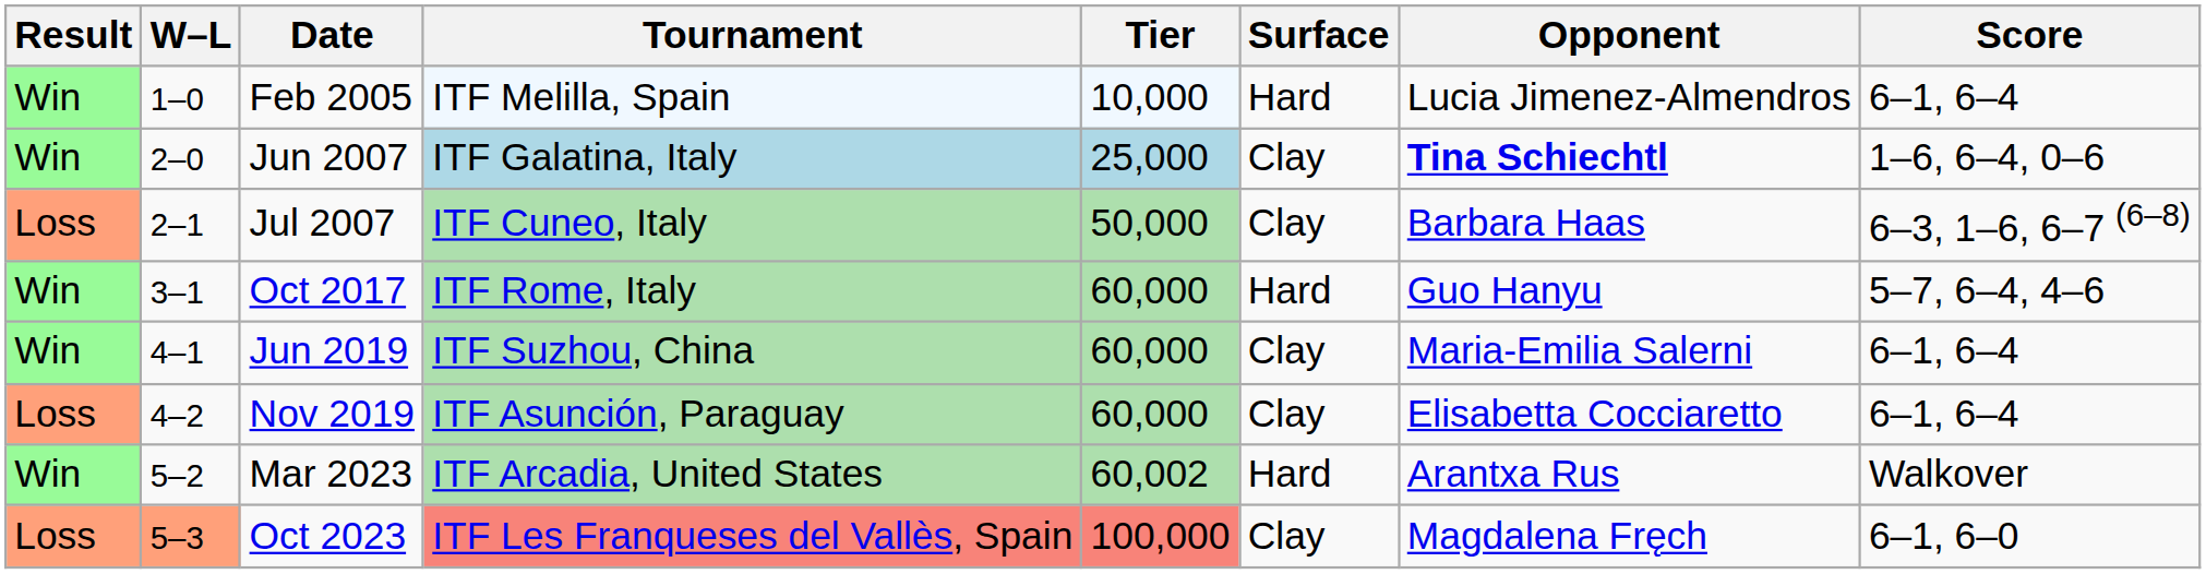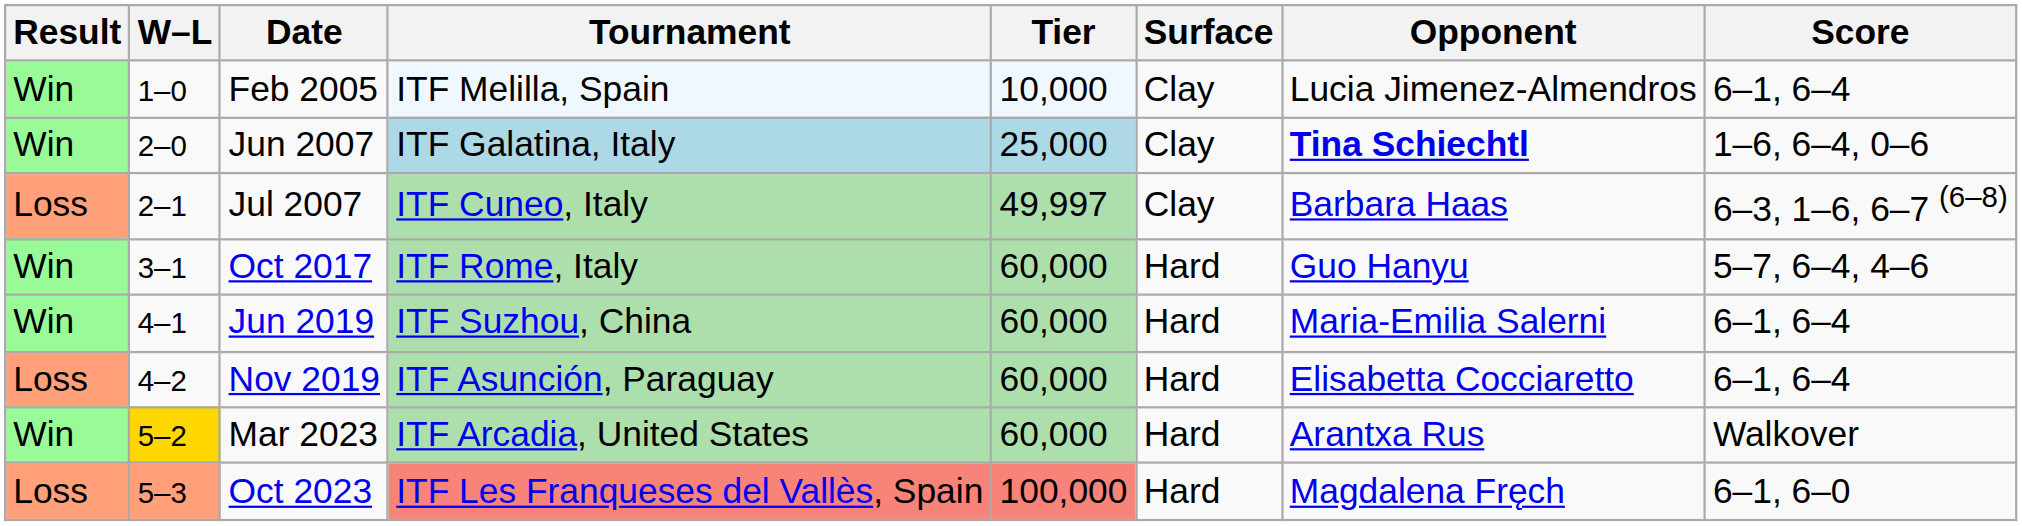Feb 2005 | Surface: Hard -> Clay
Jul 2007 | Tier: 50,000 -> 49,997
Jun 2019 | Surface: Clay -> Hard
Nov 2019 | Surface: Clay -> Hard
Mar 2023 | W–L: no background -> gold background
Mar 2023 | Tier: 60,002 -> 60,000
Oct 2023 | Surface: Clay -> Hard
